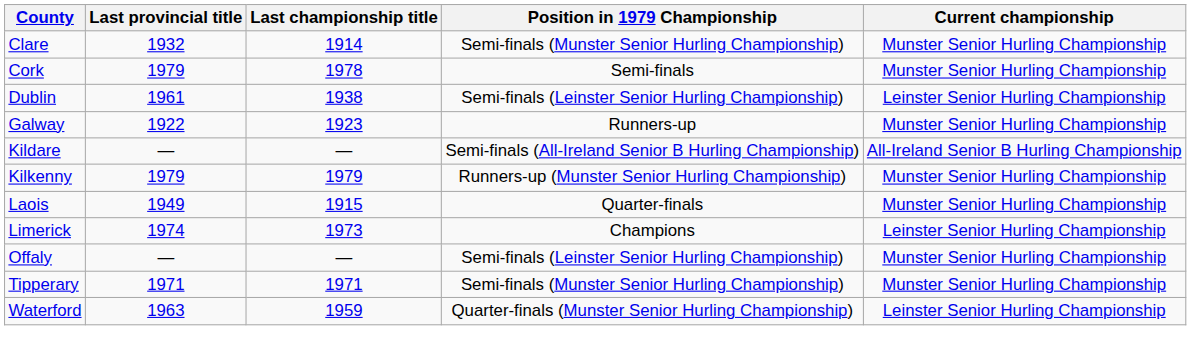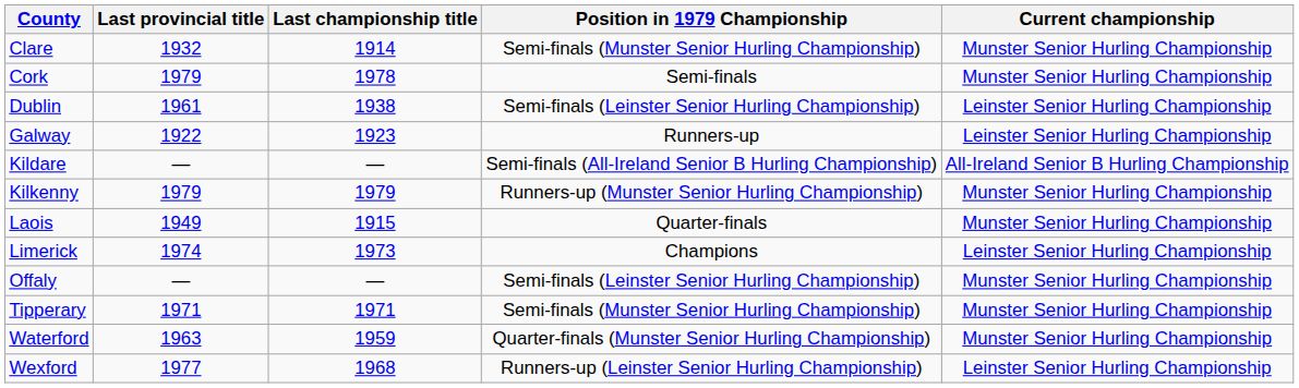Galway | Current championship: Munster Senior Hurling Championship -> Leinster Senior Hurling Championship
Waterford | Current championship: Leinster Senior Hurling Championship -> Munster Senior Hurling Championship
+ row: Wexford | 1977 | 1968 | Runners-up (Leinster Senior Hurling Championship) | Leinster Senior Hurling Championship
